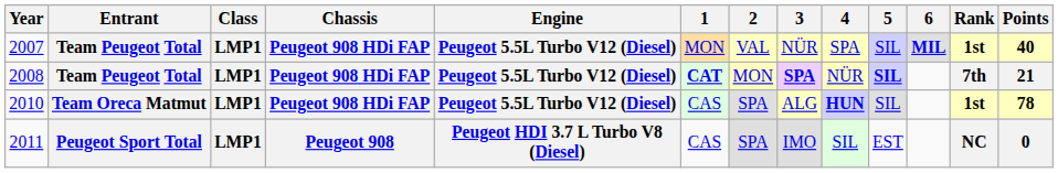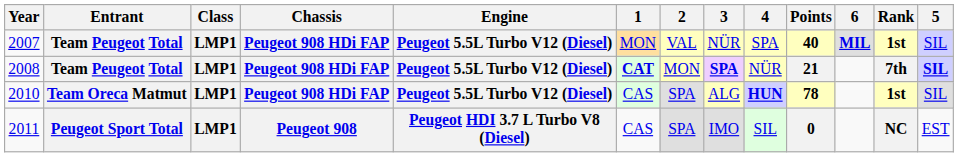columns swapped: 5 <-> Points
